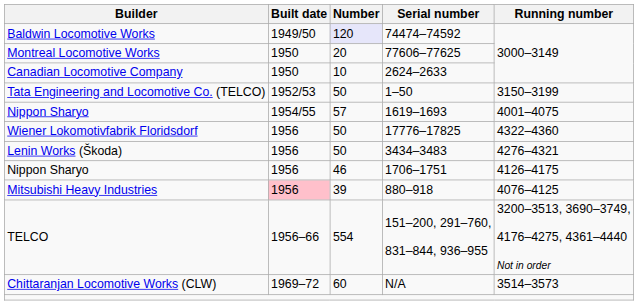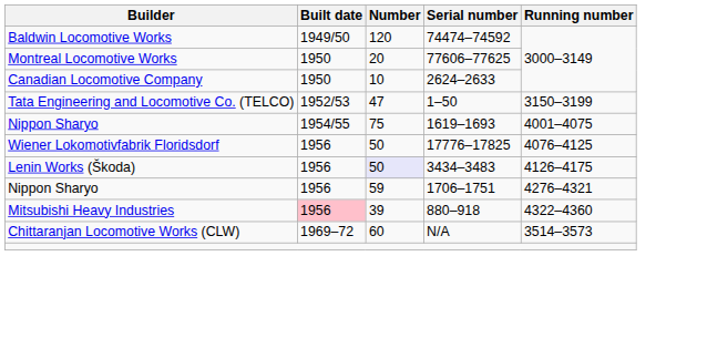Baldwin Locomotive Works | Number: lavender background -> no background
Tata Engineering and Locomotive Co. (TELCO) | Number: 50 -> 47
Nippon Sharyo / 1619–1693 | Number: 57 -> 75
Wiener Lokomotivfabrik Floridsdorf | Running number: 4322–4360 -> 4076–4125
Lenin Works (Škoda) | Number: no background -> lavender background
Lenin Works (Škoda) | Running number: 4276–4321 -> 4126–4175
Nippon Sharyo / 1706–1751 | Number: 46 -> 59
Nippon Sharyo / 1706–1751 | Running number: 4126–4175 -> 4276–4321
Mitsubishi Heavy Industries | Running number: 4076–4125 -> 4322–4360
- row: TELCO | 1956–66 | 554 | 151–200, 291–760, 831–844, 936–955 | 3200–3513, 3690–3749, 4176–4275, 4361–4440 Not in order
